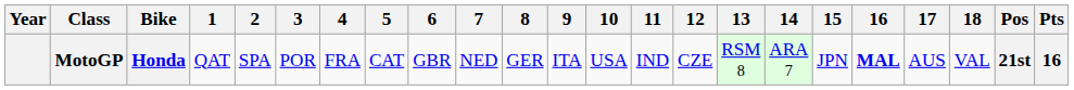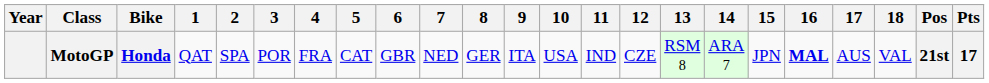MotoGP | Pts: 16 -> 17
